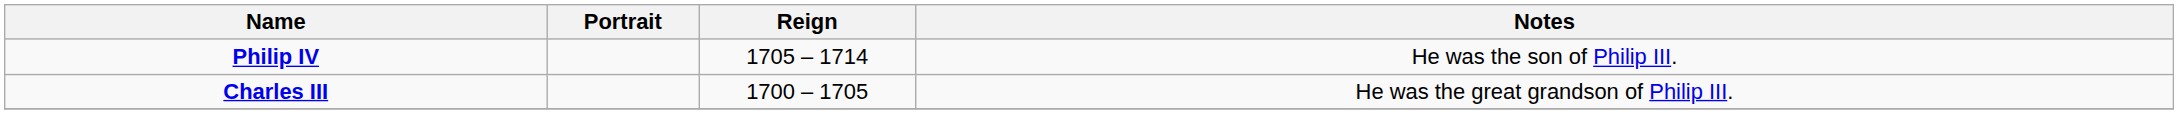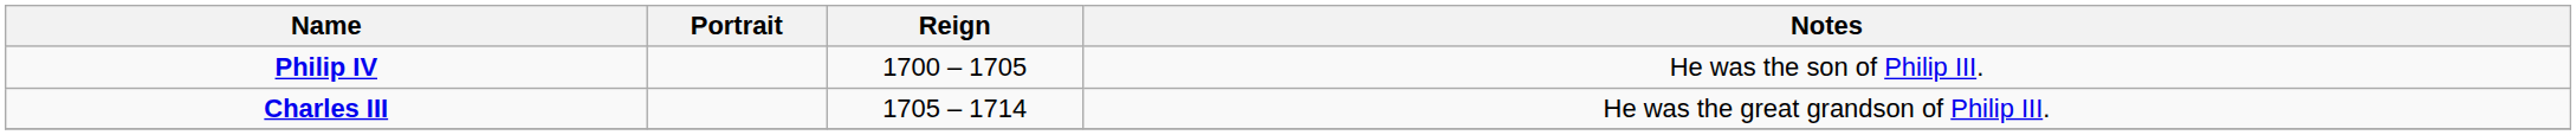Philip IV | Reign: 1705 – 1714 -> 1700 – 1705
Charles III | Reign: 1700 – 1705 -> 1705 – 1714
